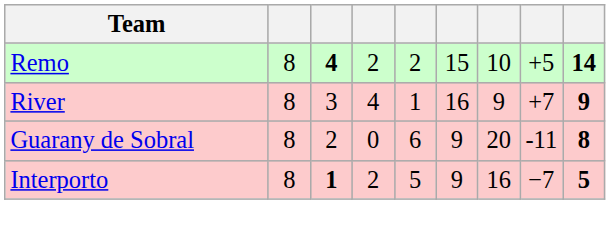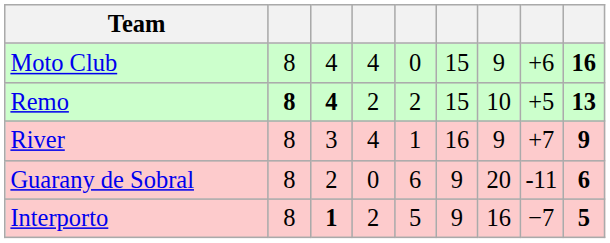+ row: Moto Club | 8 | 4 | 4 | 0 | 15 | 9 | +6 | 16
Remo | column 2: normal -> bold
Remo | column 9: 14 -> 13
Guarany de Sobral | column 9: 8 -> 6
